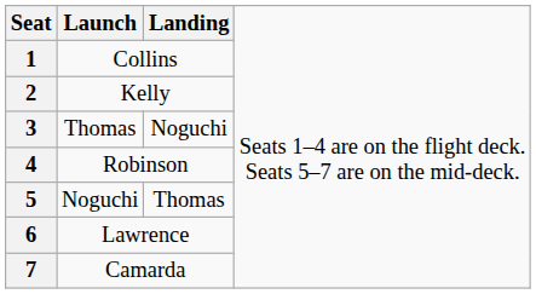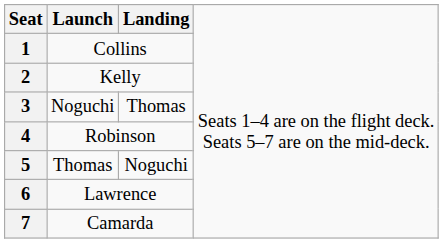3 | column 2: Thomas -> Noguchi
3 | column 3: Noguchi -> Thomas
5 | column 2: Noguchi -> Thomas
5 | column 3: Thomas -> Noguchi
